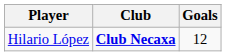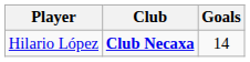Hilario López | Goals: 12 -> 14
